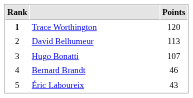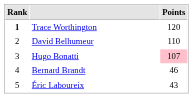David Belhumeur | Points: 113 -> 110
Hugo Bonatti | Points: no background -> pink background
